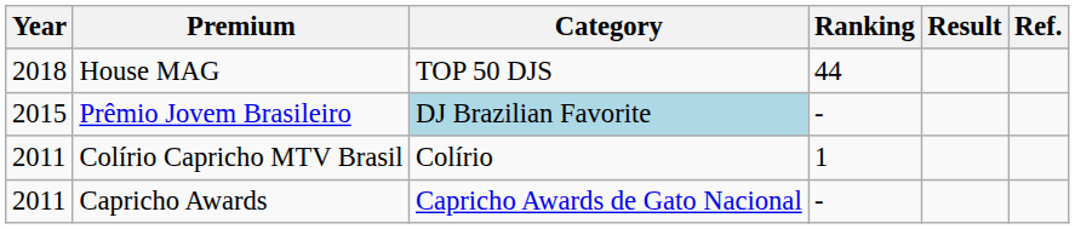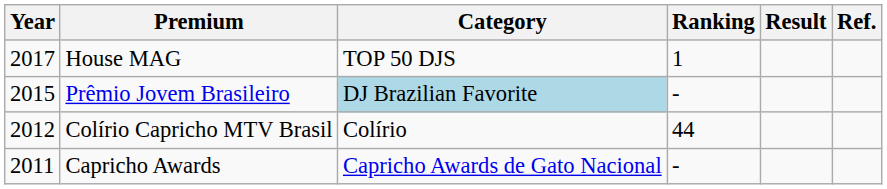House MAG | Year: 2018 -> 2017
House MAG | Ranking: 44 -> 1
Colírio Capricho MTV Brasil | Year: 2011 -> 2012
Colírio Capricho MTV Brasil | Ranking: 1 -> 44
